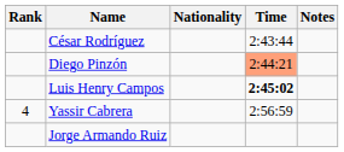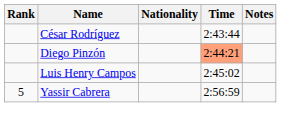Luis Henry Campos | Time: bold -> normal
Yassir Cabrera | Rank: 4 -> 5
- row: Jorge Armando Ruiz
